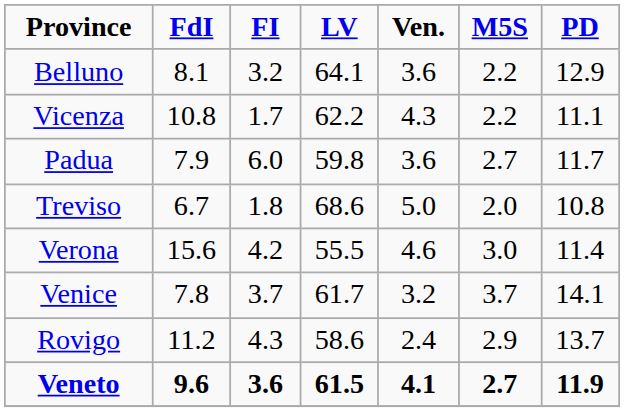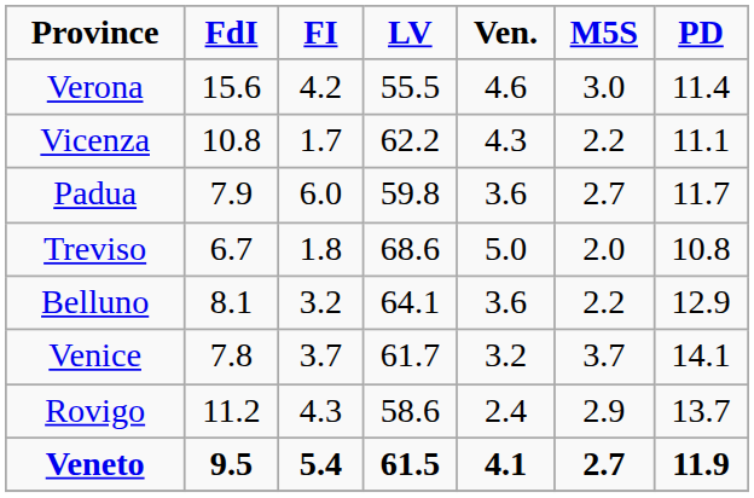rows swapped: Verona <-> Belluno
Veneto | FdI: 9.6 -> 9.5
Veneto | FI: 3.6 -> 5.4
